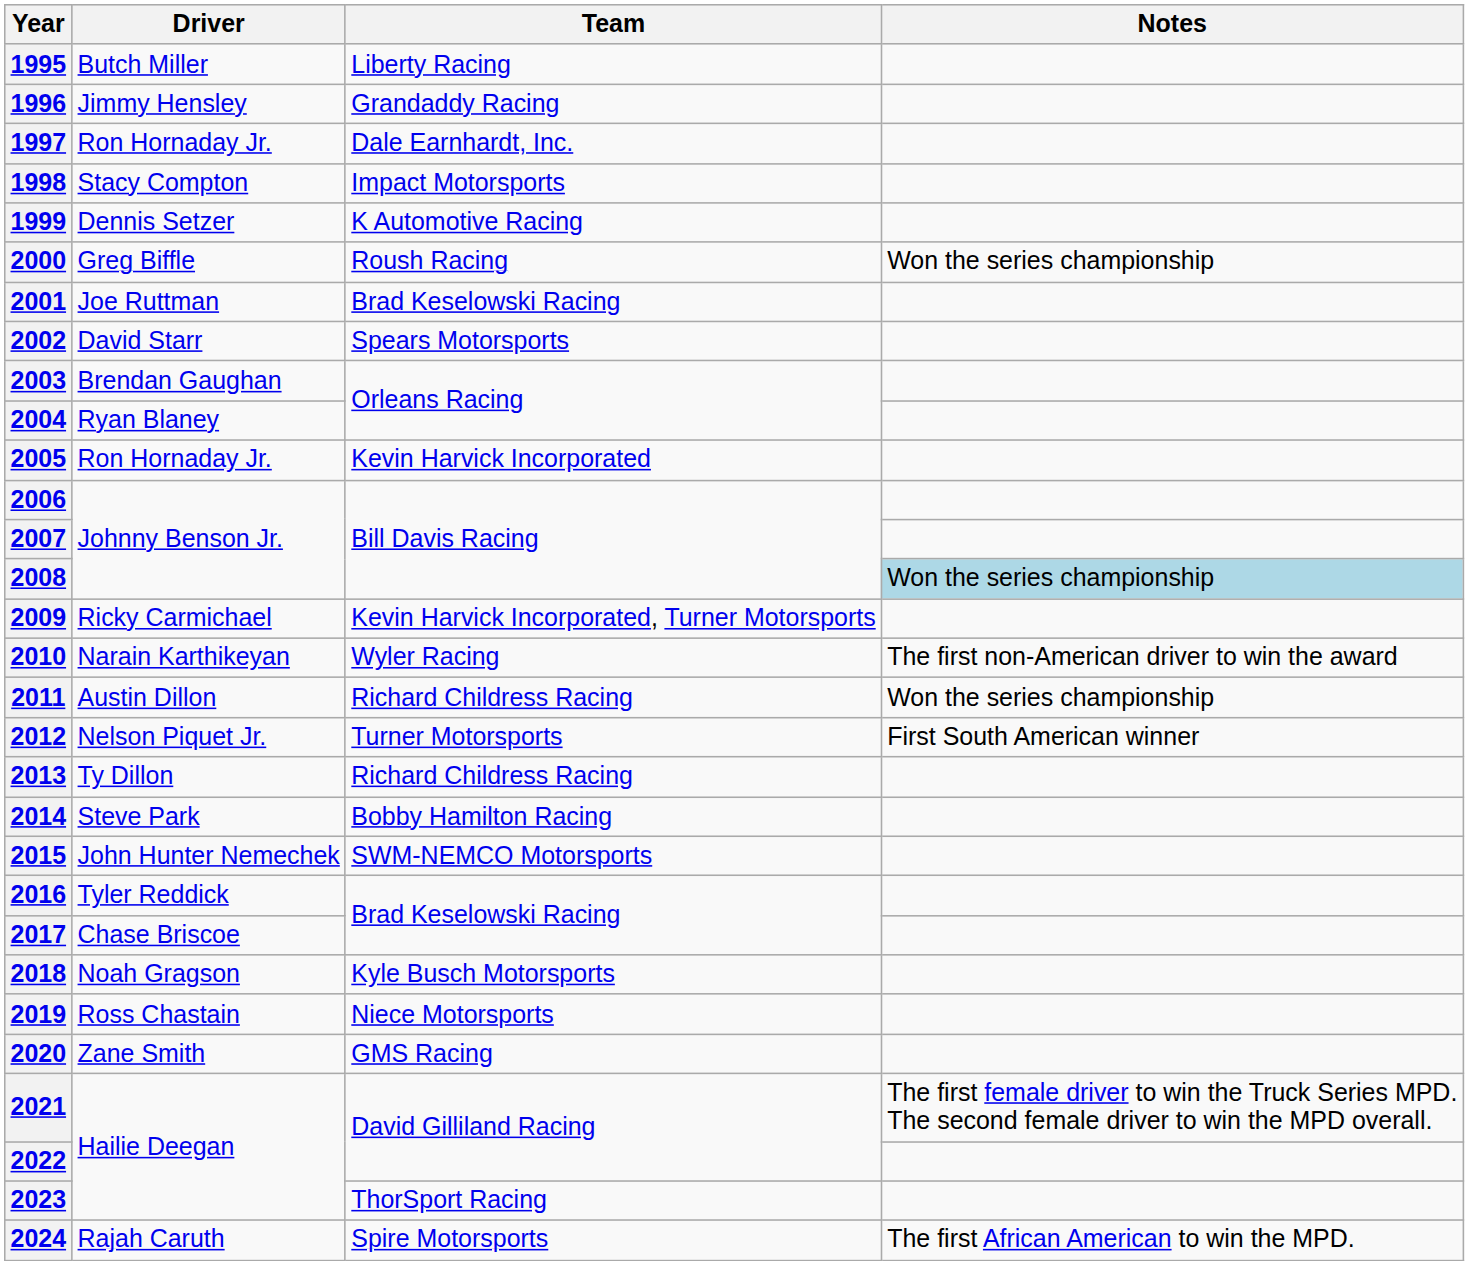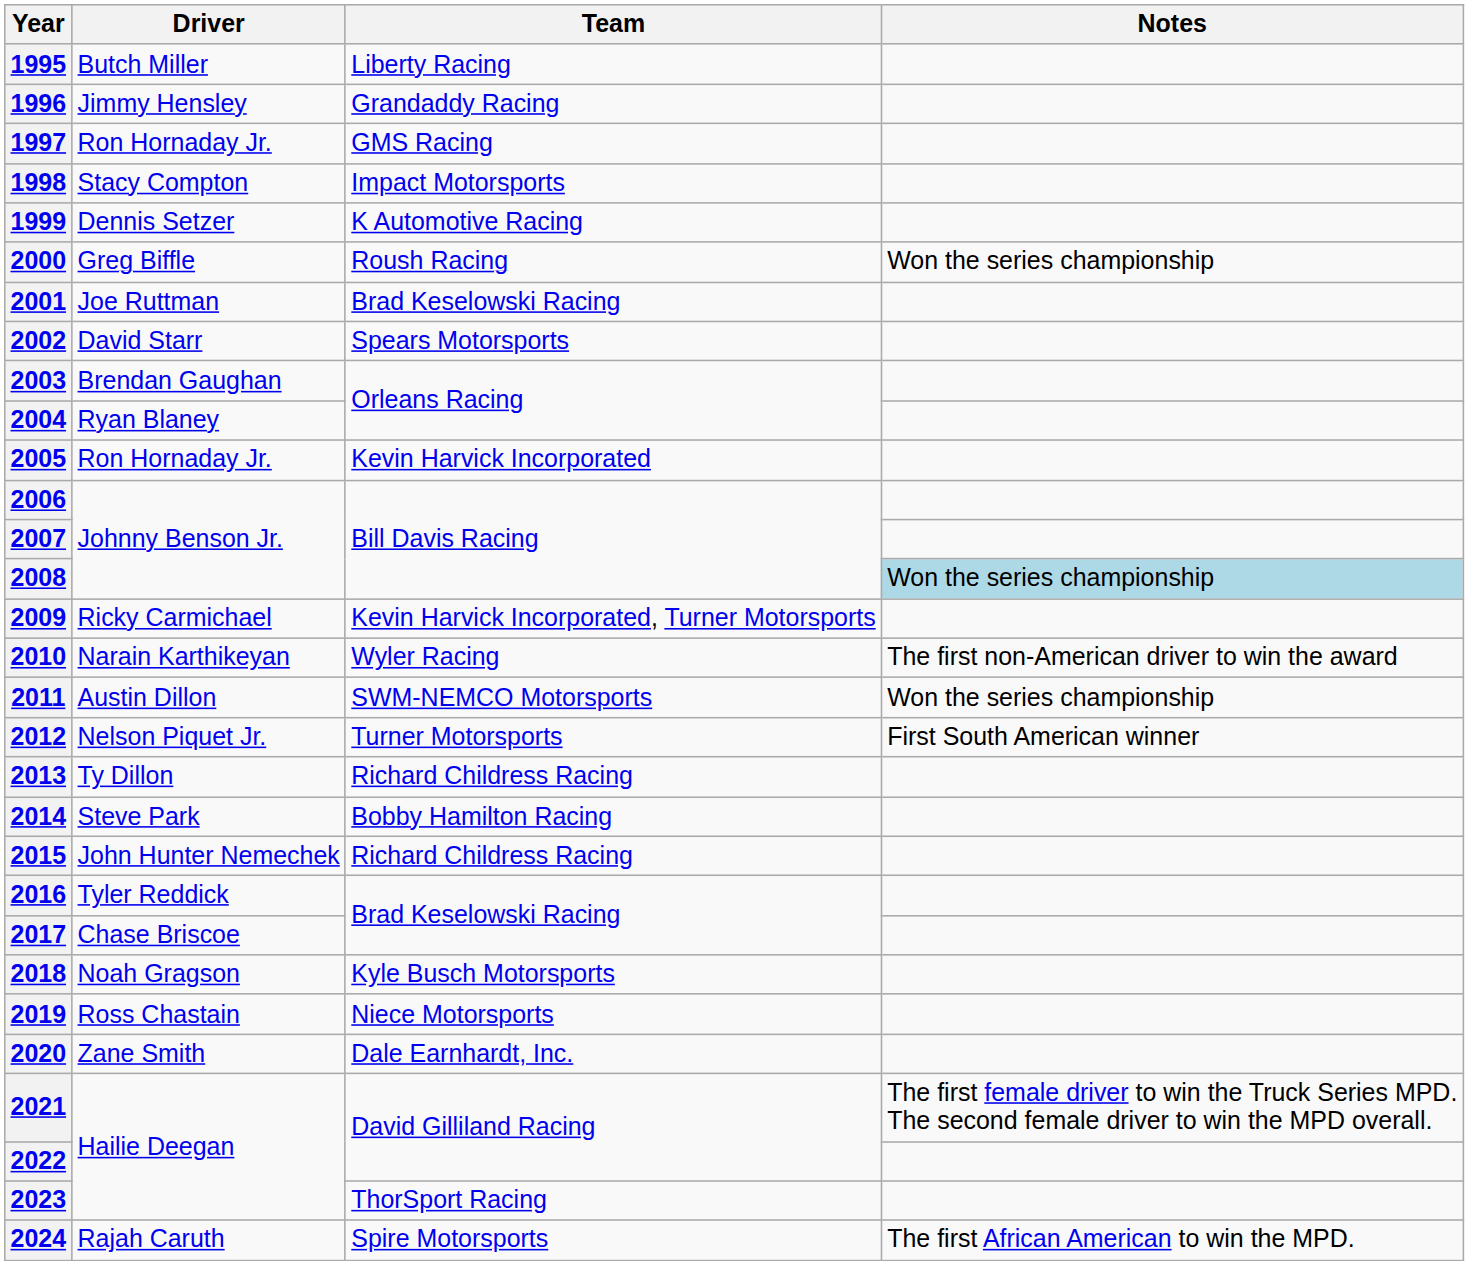1997 | Team: Dale Earnhardt, Inc. -> GMS Racing
2011 | Team: Richard Childress Racing -> SWM-NEMCO Motorsports
2015 | Team: SWM-NEMCO Motorsports -> Richard Childress Racing
2020 | Team: GMS Racing -> Dale Earnhardt, Inc.
